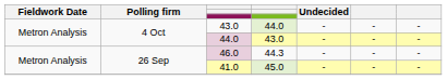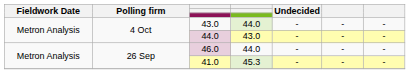46.0 | column 4: 44.3 -> 44.0
41.0 | column 4: 45.0 -> 45.3
